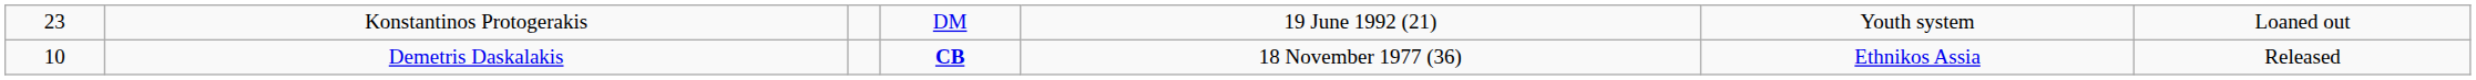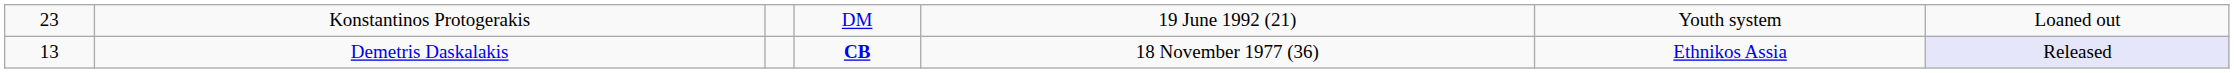Demetris Daskalakis | column 1: 10 -> 13
Demetris Daskalakis | column 7: no background -> lavender background
